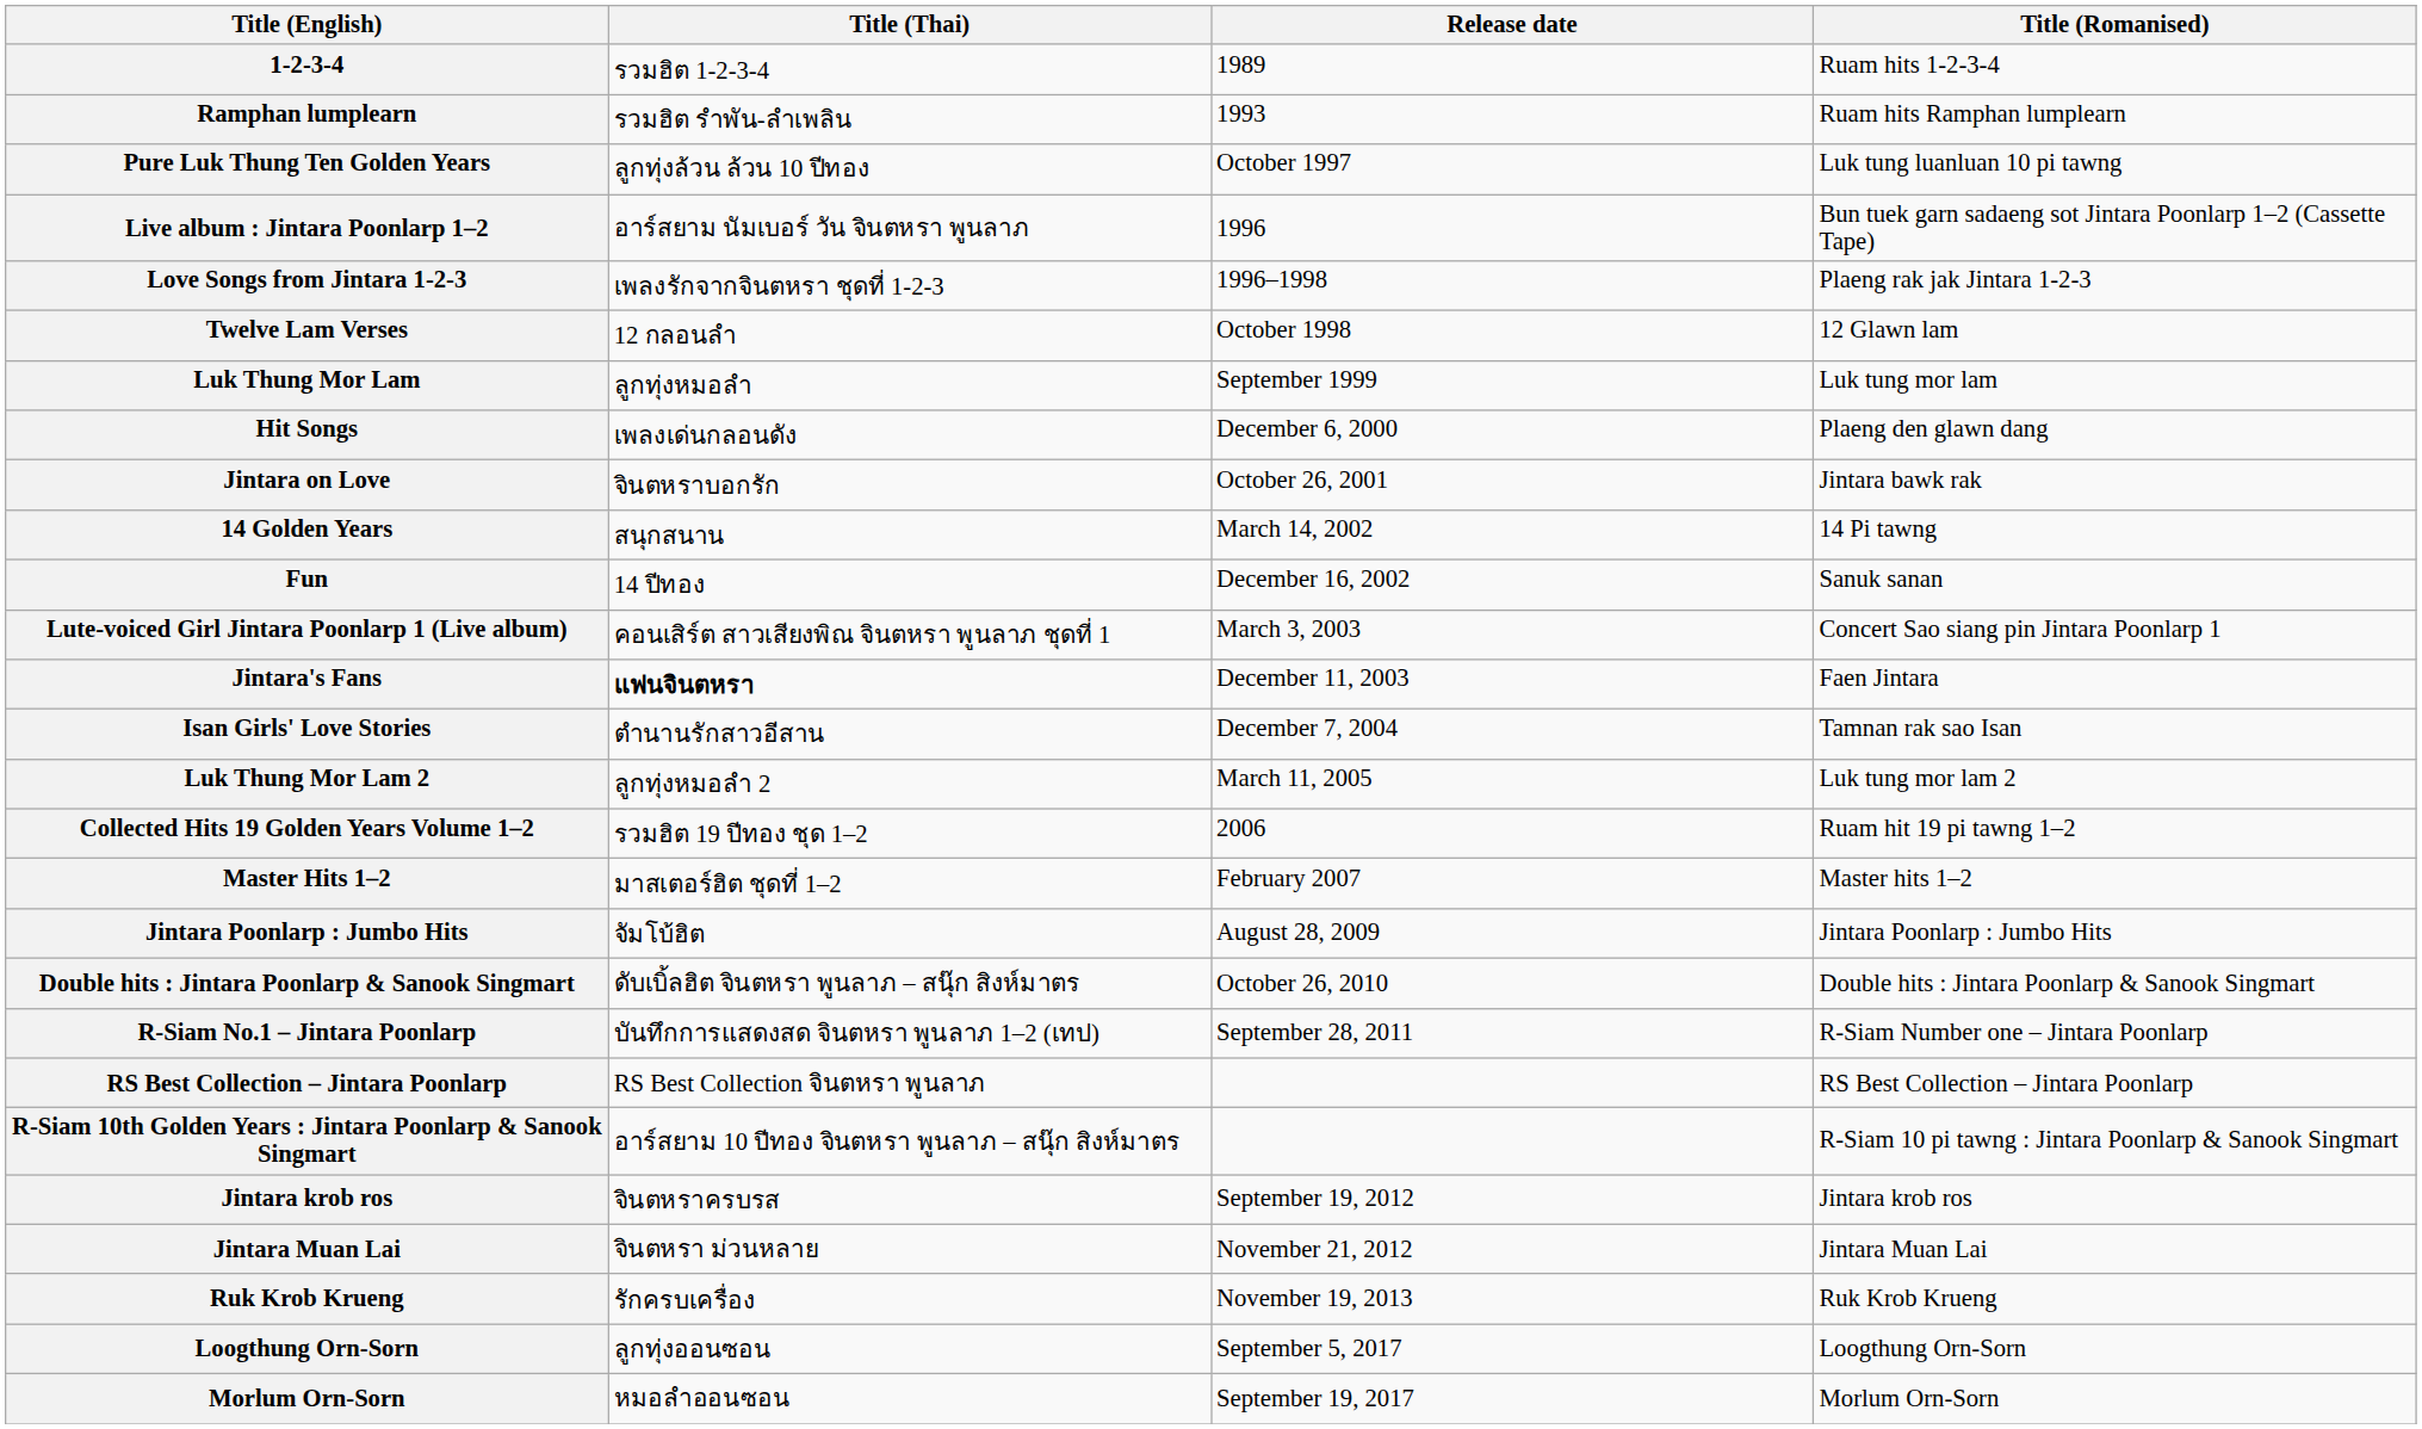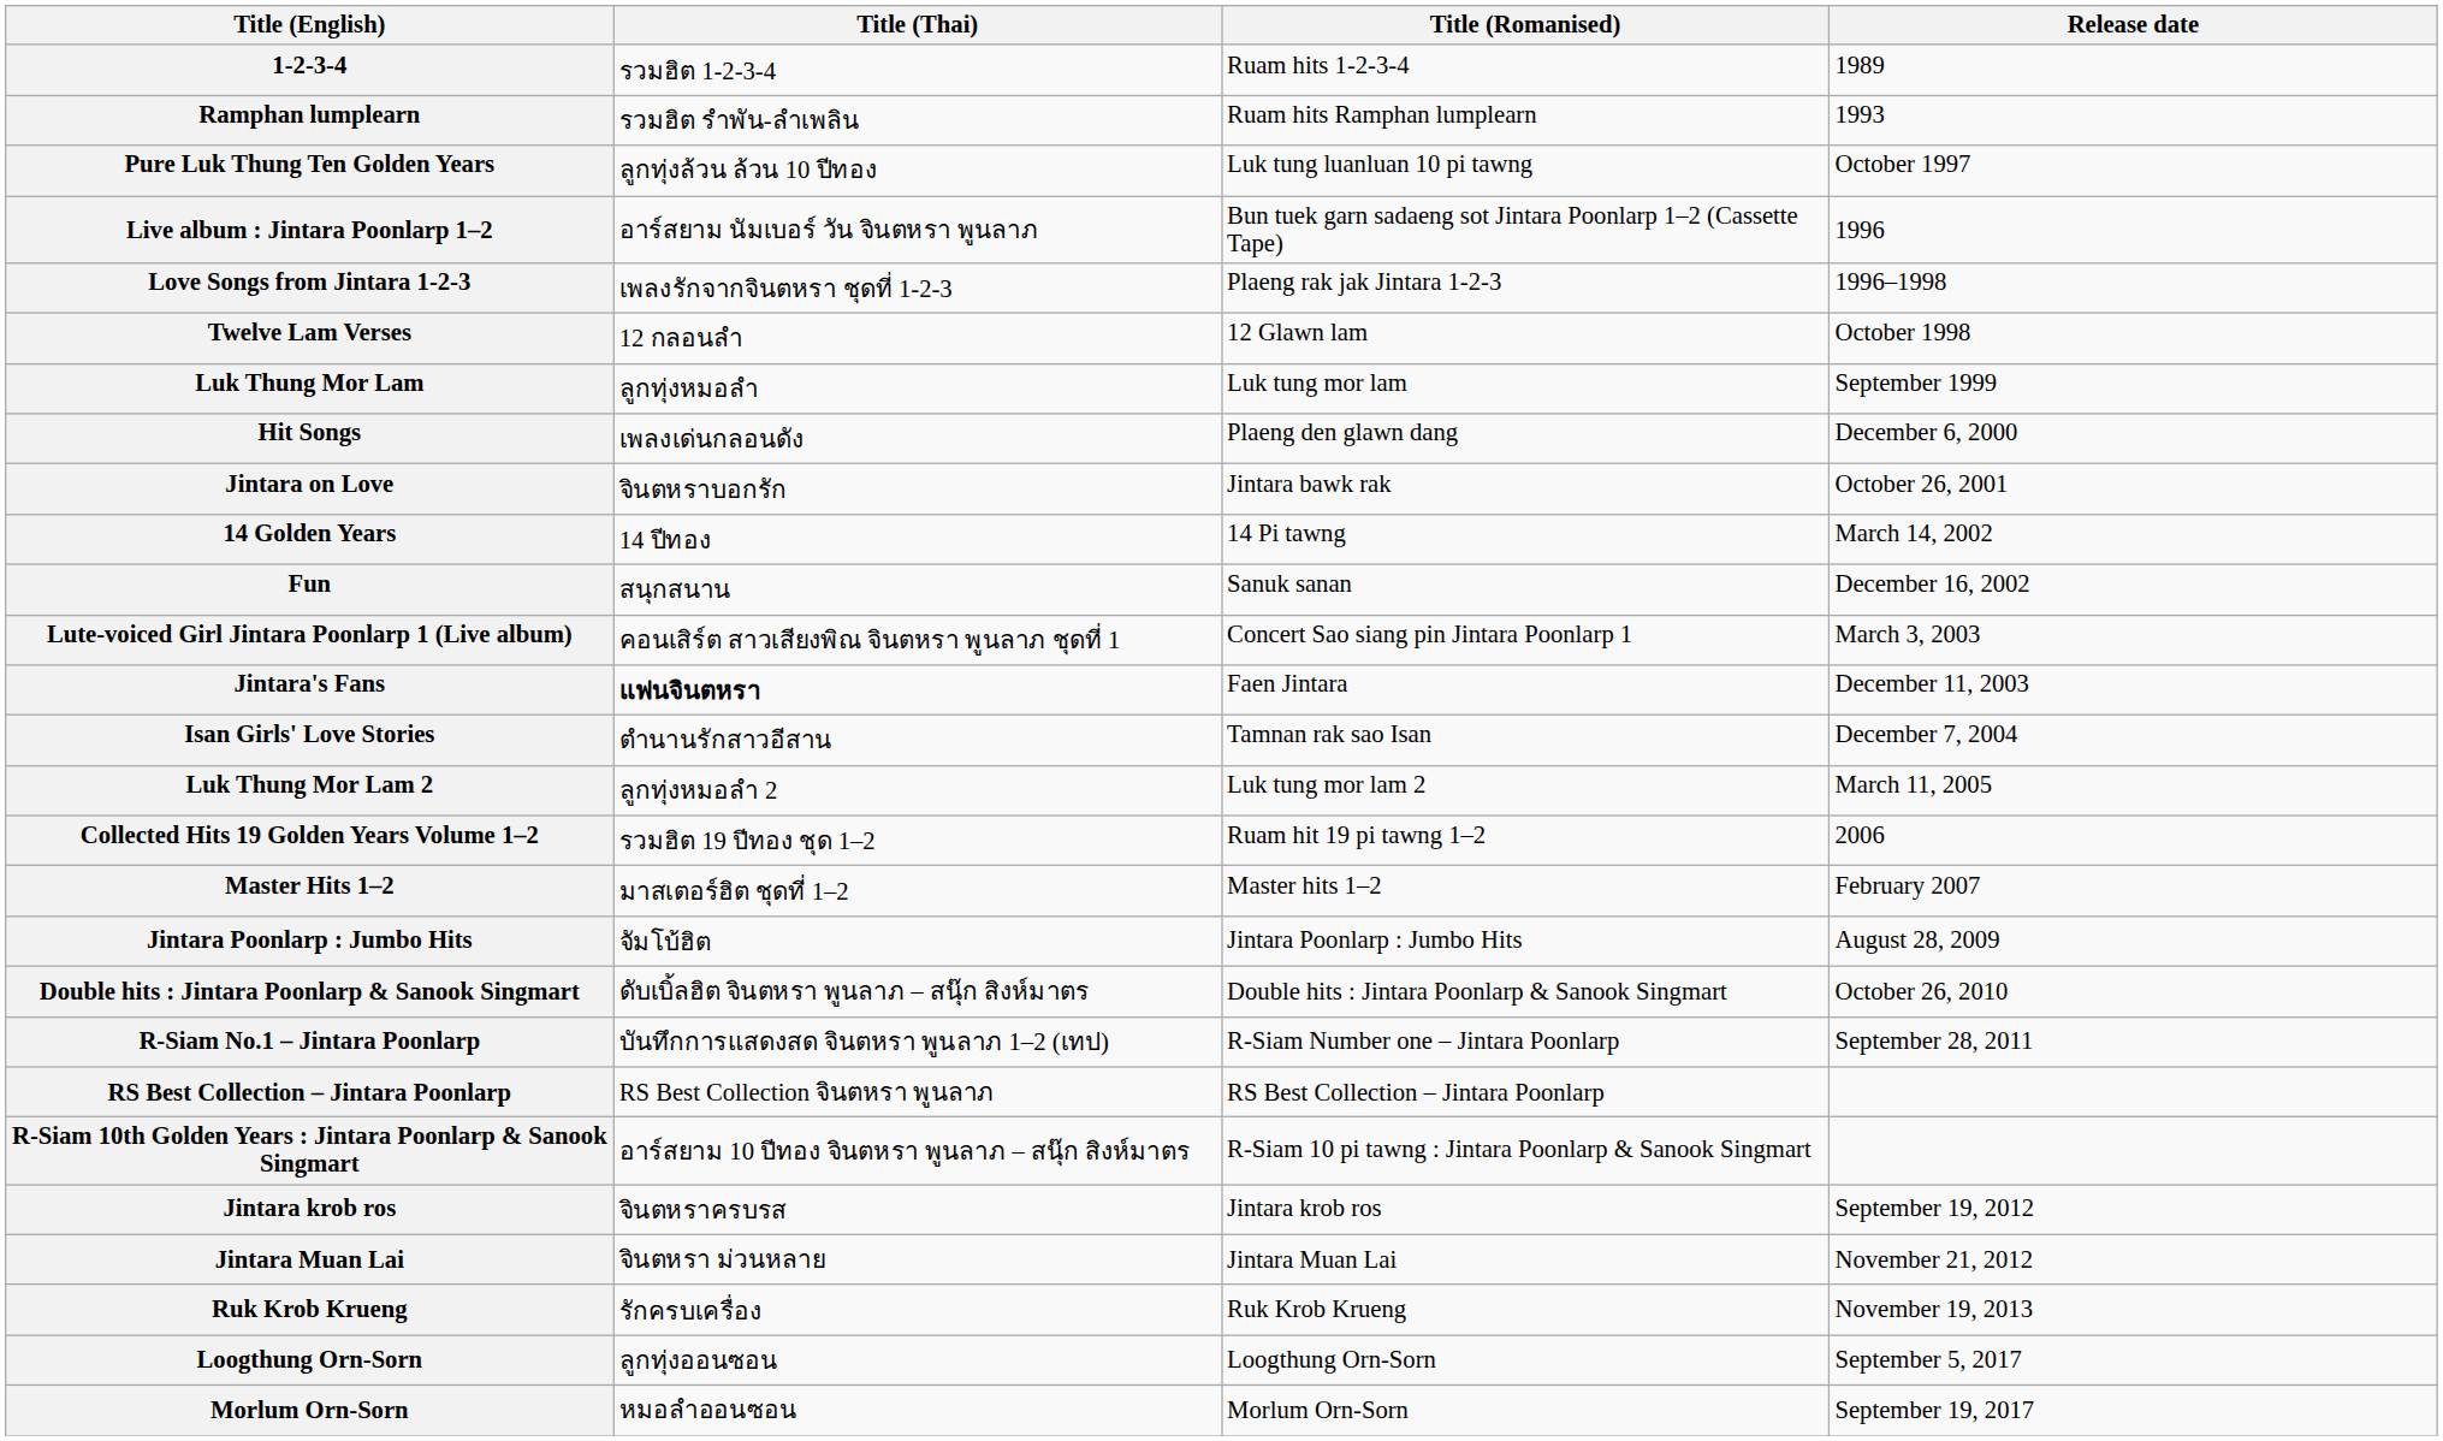columns swapped: Title (Romanised) <-> Release date
14 Golden Years | Title (Thai): สนุกสนาน -> 14 ปีทอง
Fun | Title (Thai): 14 ปีทอง -> สนุกสนาน
